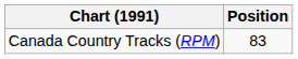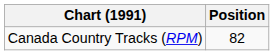Canada Country Tracks (RPM) | Position: 83 -> 82
